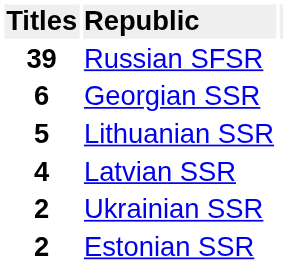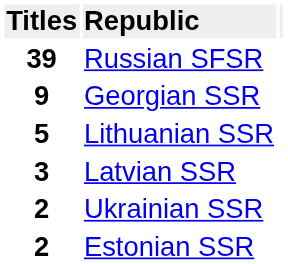Georgian SSR | column 1: 6 -> 9
Latvian SSR | column 1: 4 -> 3
